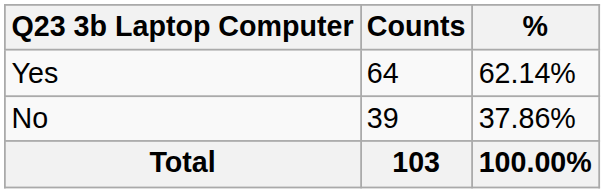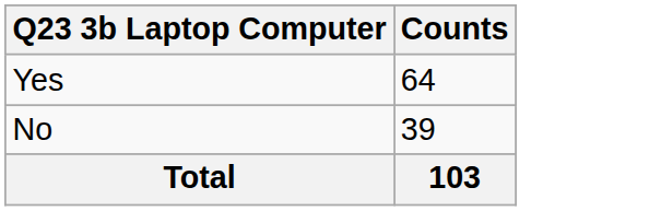- column: % | 62.14% | 37.86% | 100.00%
